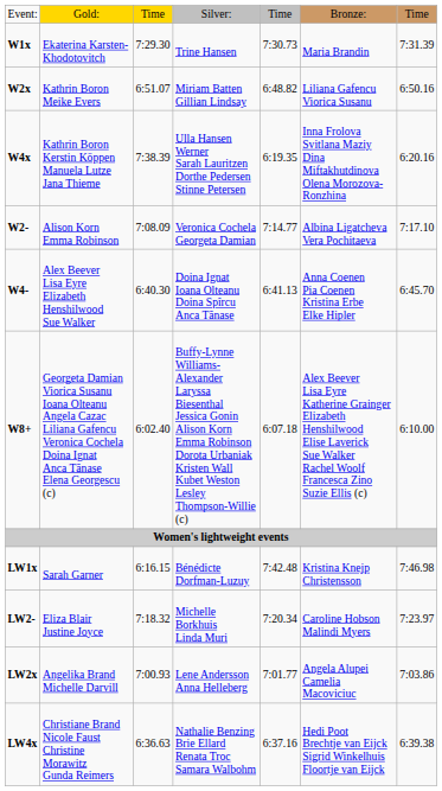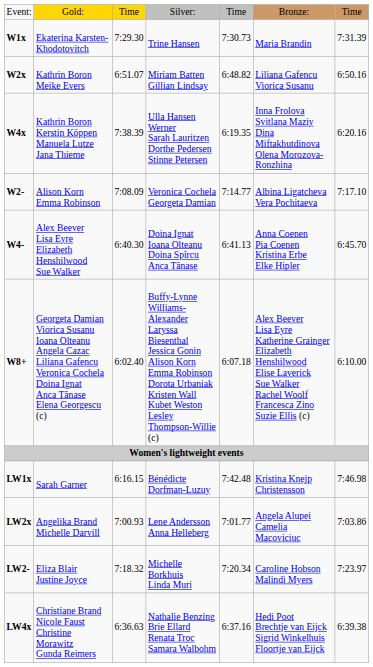rows swapped: LW2x <-> LW2-
